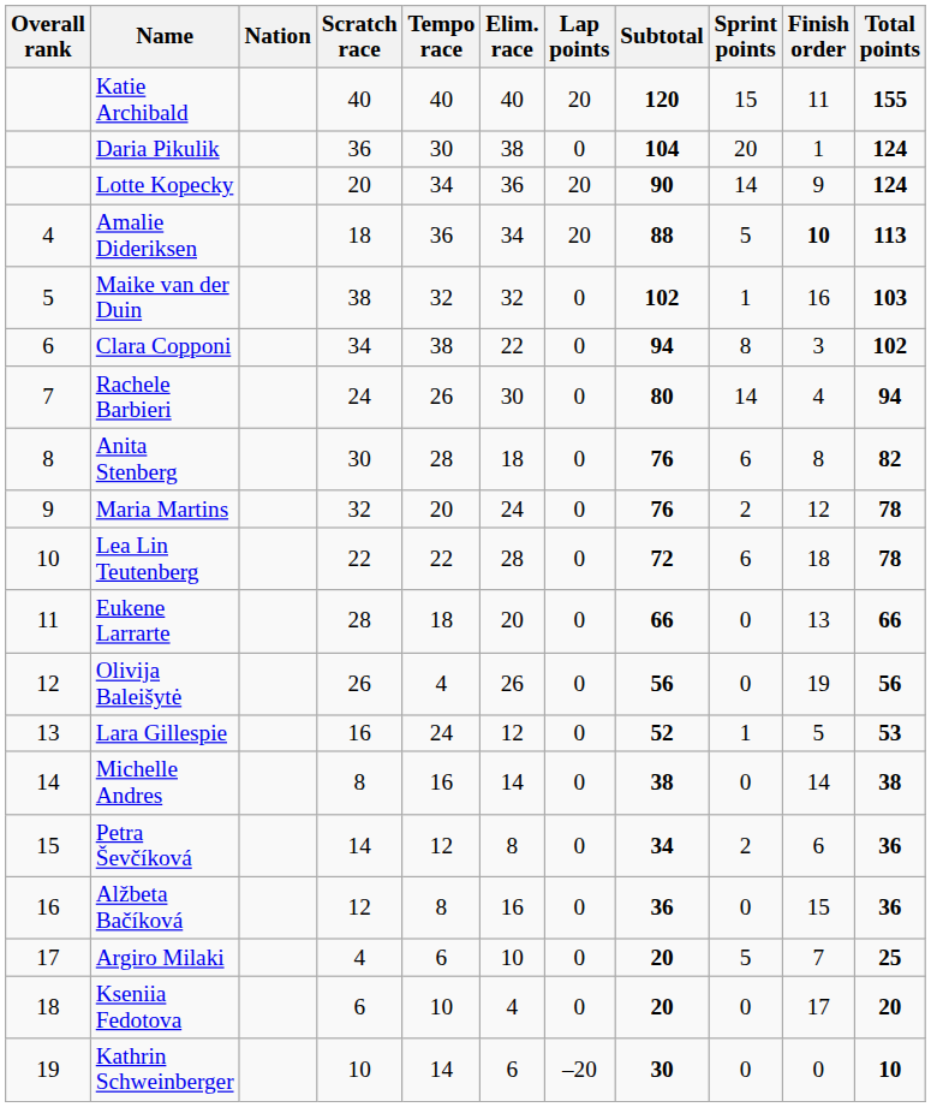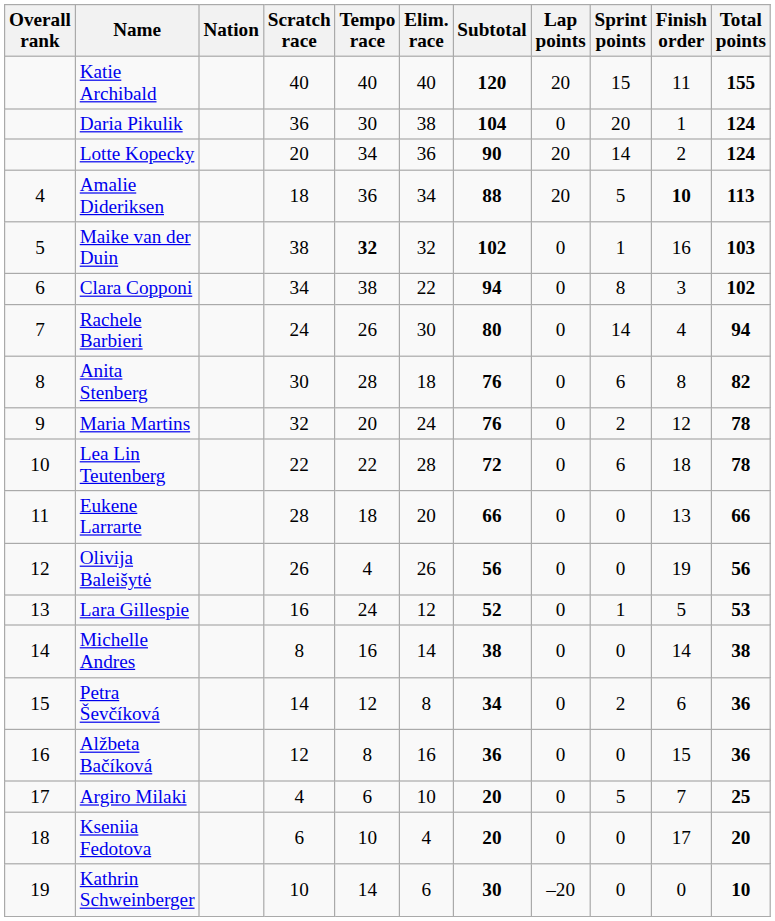columns swapped: Subtotal <-> Lap points
Lotte Kopecky | Finish order: 9 -> 2
Maike van der Duin | Tempo race: normal -> bold
